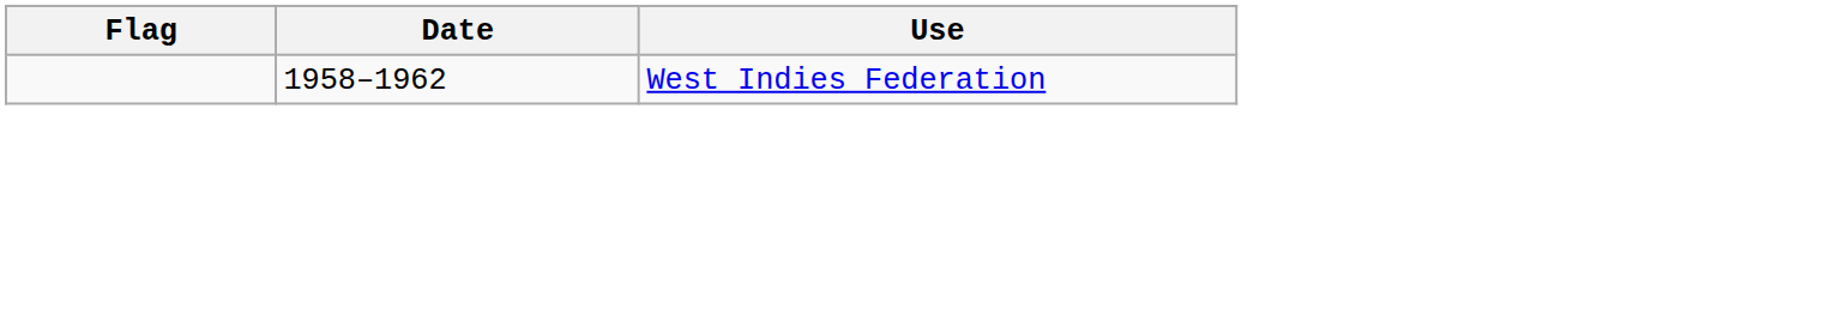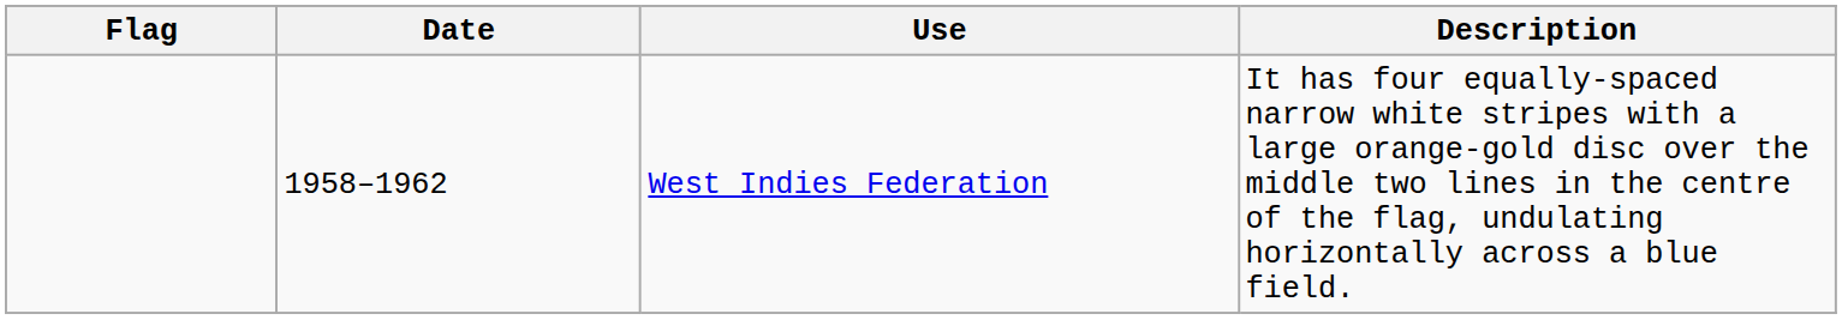+ column: Description | It has four equally-spaced narrow white stripes with a large orange-gold disc over the middle two lines in the centre of the flag, undulating horizontally across a blue field.
